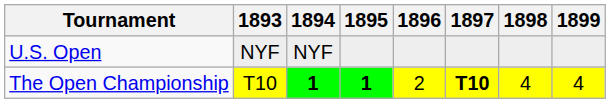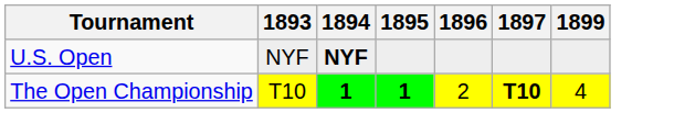- column: 1898 | 4
U.S. Open | 1894: normal -> bold
